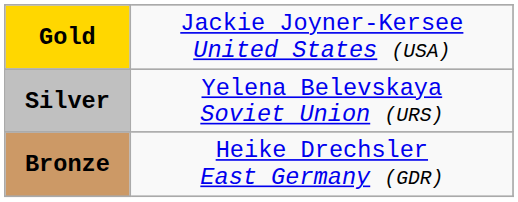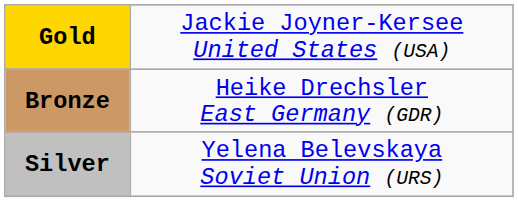rows swapped: Silver <-> Bronze
